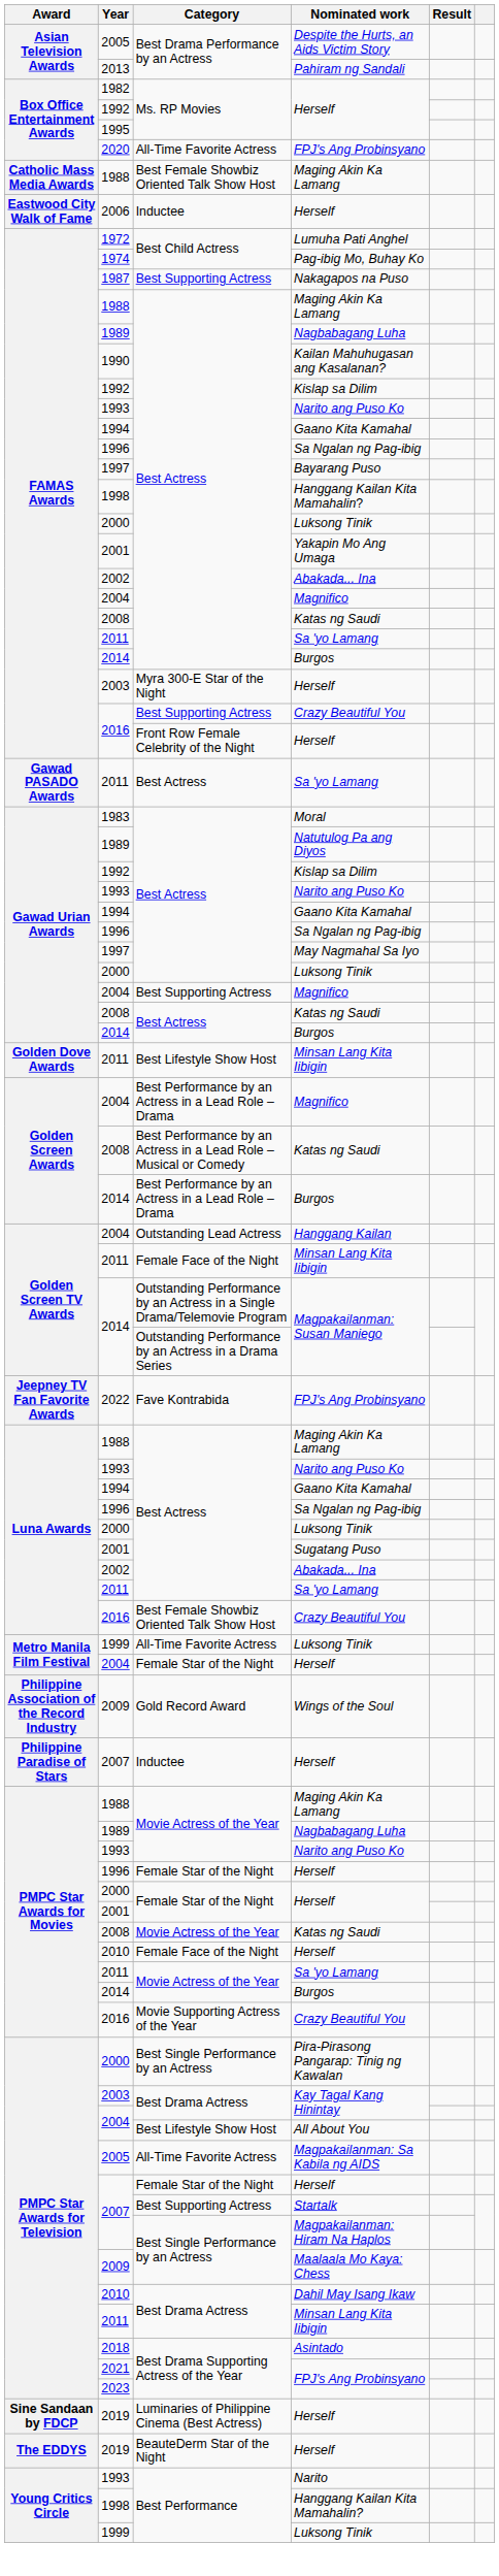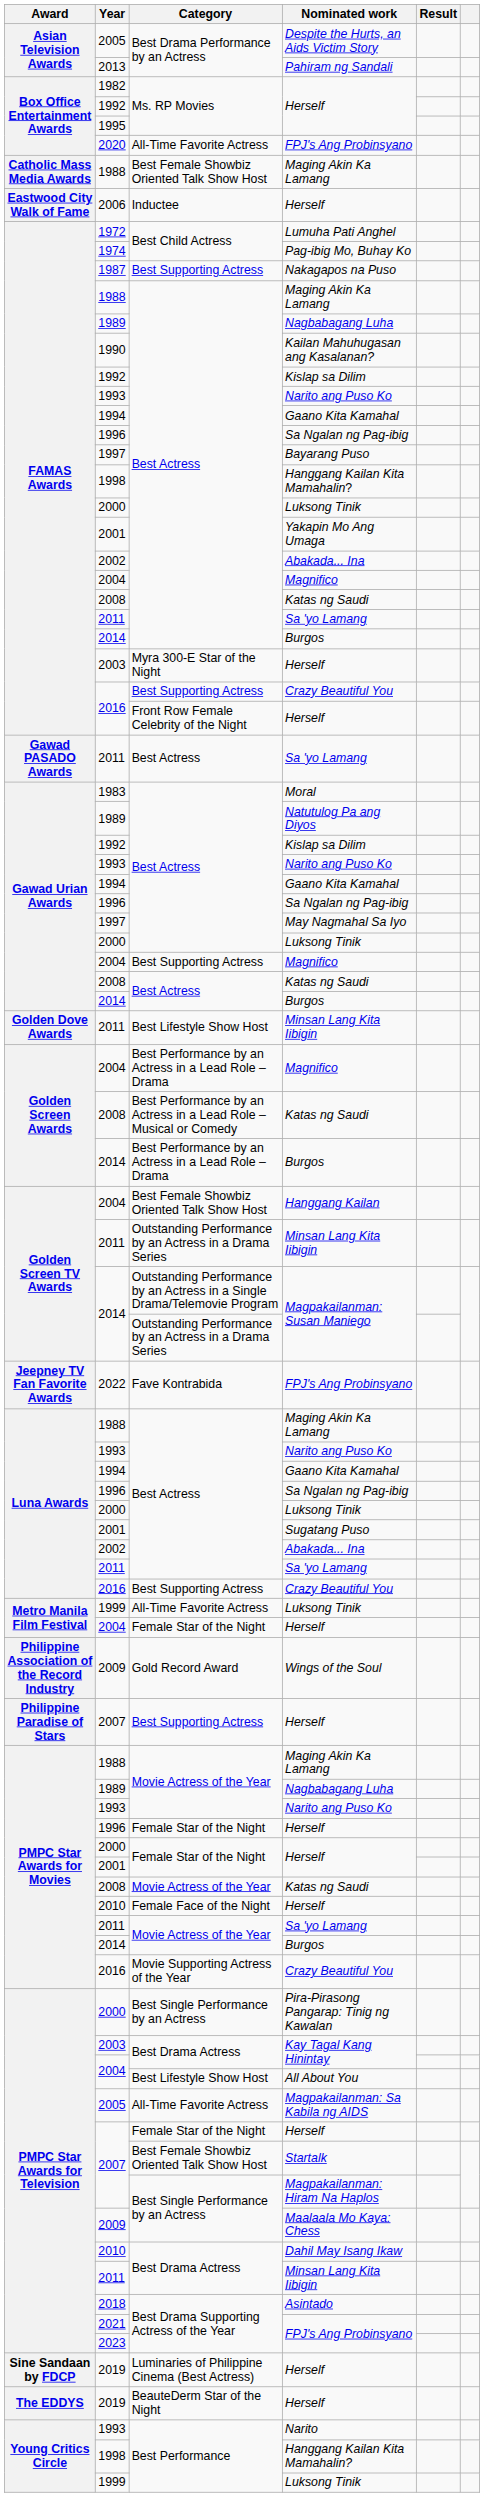Hanggang Kailan | Category: Outstanding Lead Actress -> Best Female Showbiz Oriented Talk Show Host
Golden Screen TV Awards / Minsan Lang Kita Iibigin | Category: Female Face of the Night -> Outstanding Performance by an Actress in a Drama Series
Luna Awards / Crazy Beautiful You | Category: Best Female Showbiz Oriented Talk Show Host -> Best Supporting Actress
Philippine Paradise of Stars / Herself | Category: Inductee -> Best Supporting Actress
Startalk | Category: Best Supporting Actress -> Best Female Showbiz Oriented Talk Show Host
